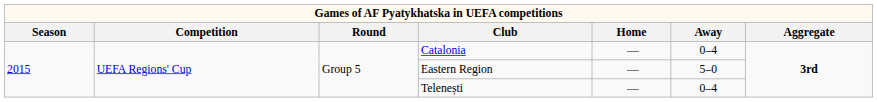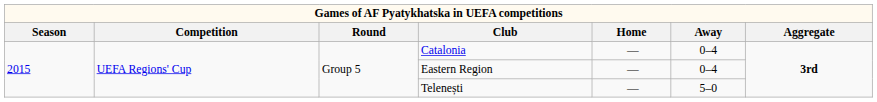Eastern Region | Away: 5–0 -> 0–4
Telenești | Away: 0–4 -> 5–0
